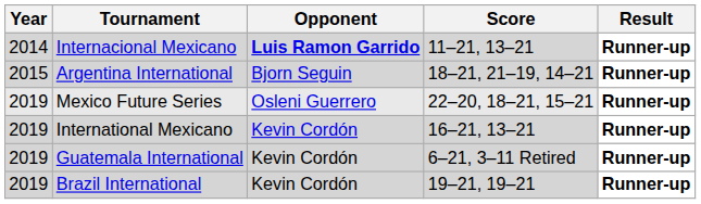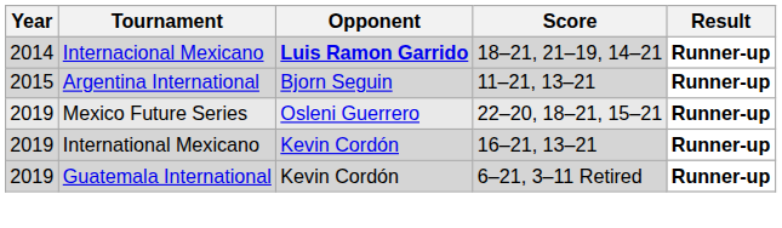Internacional Mexicano | Score: 11–21, 13–21 -> 18–21, 21–19, 14–21
Argentina International | Score: 18–21, 21–19, 14–21 -> 11–21, 13–21
- row: 2019 | Brazil International | Kevin Cordón | 19–21, 19–21 | Runner-up
